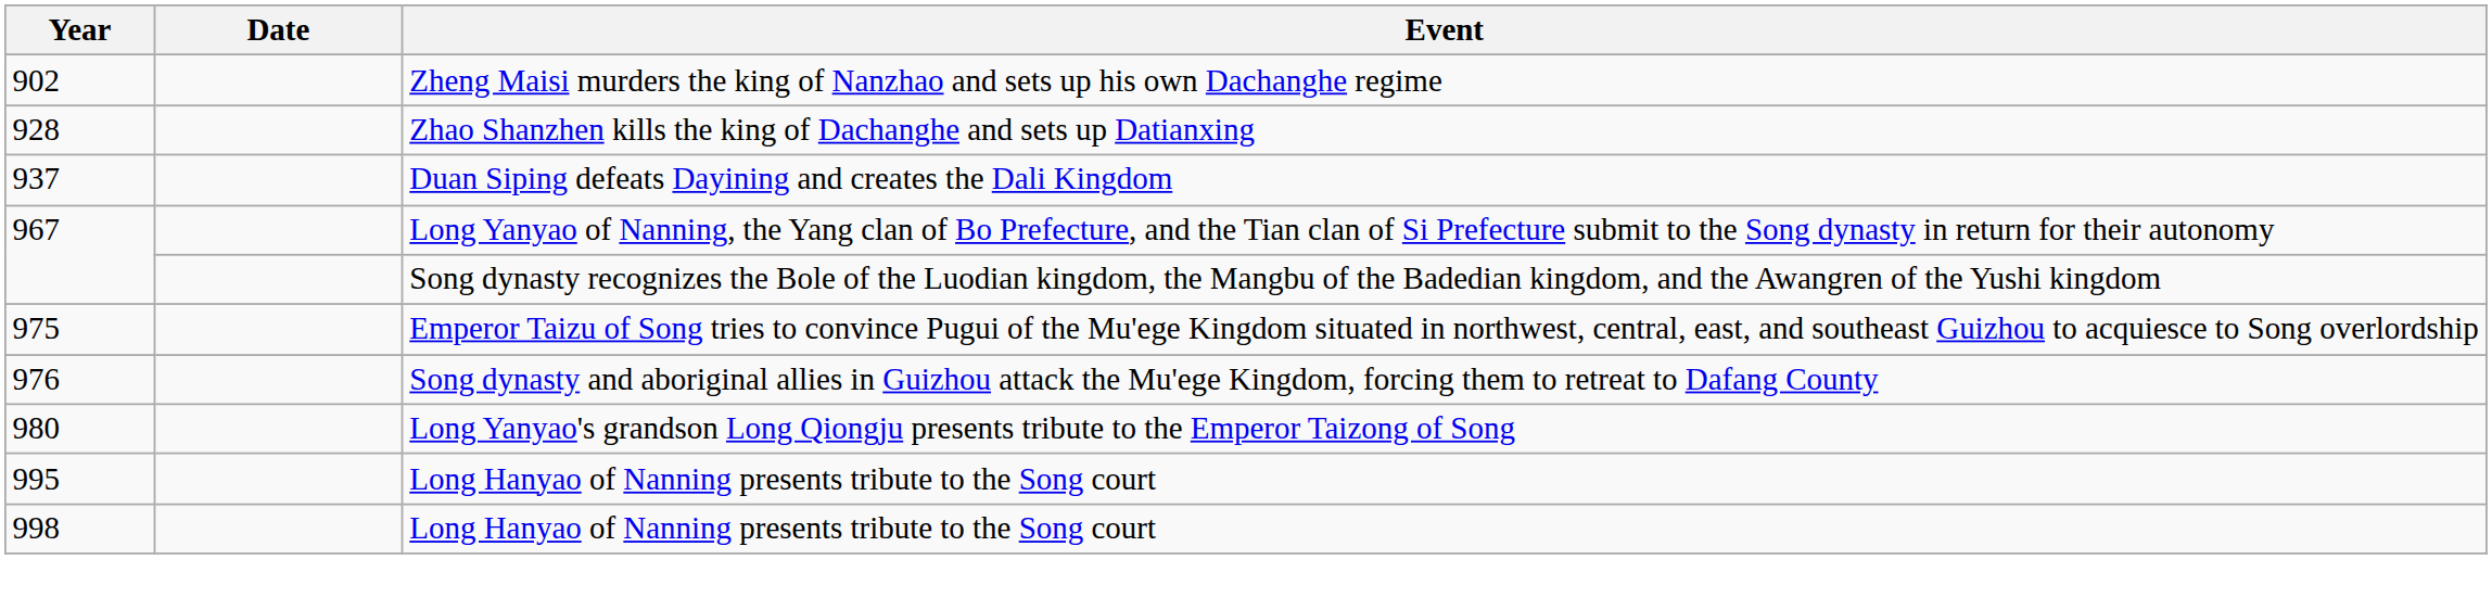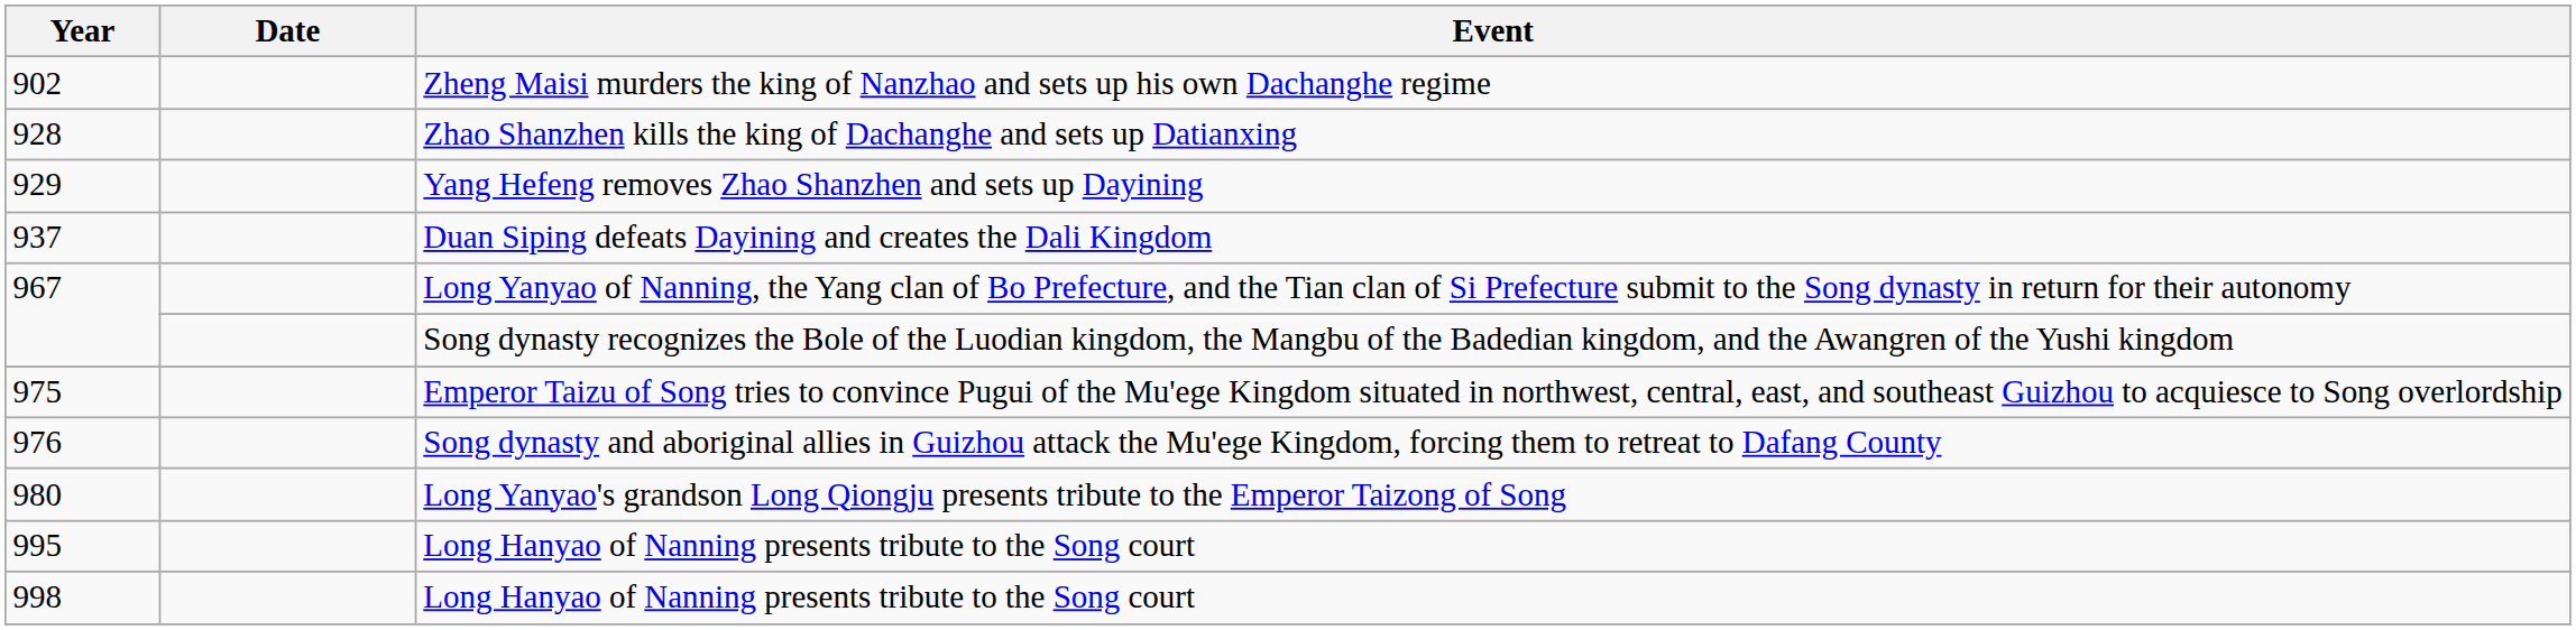+ row: 929 | Yang Hefeng removes Zhao Shanzhen and sets up Dayining
